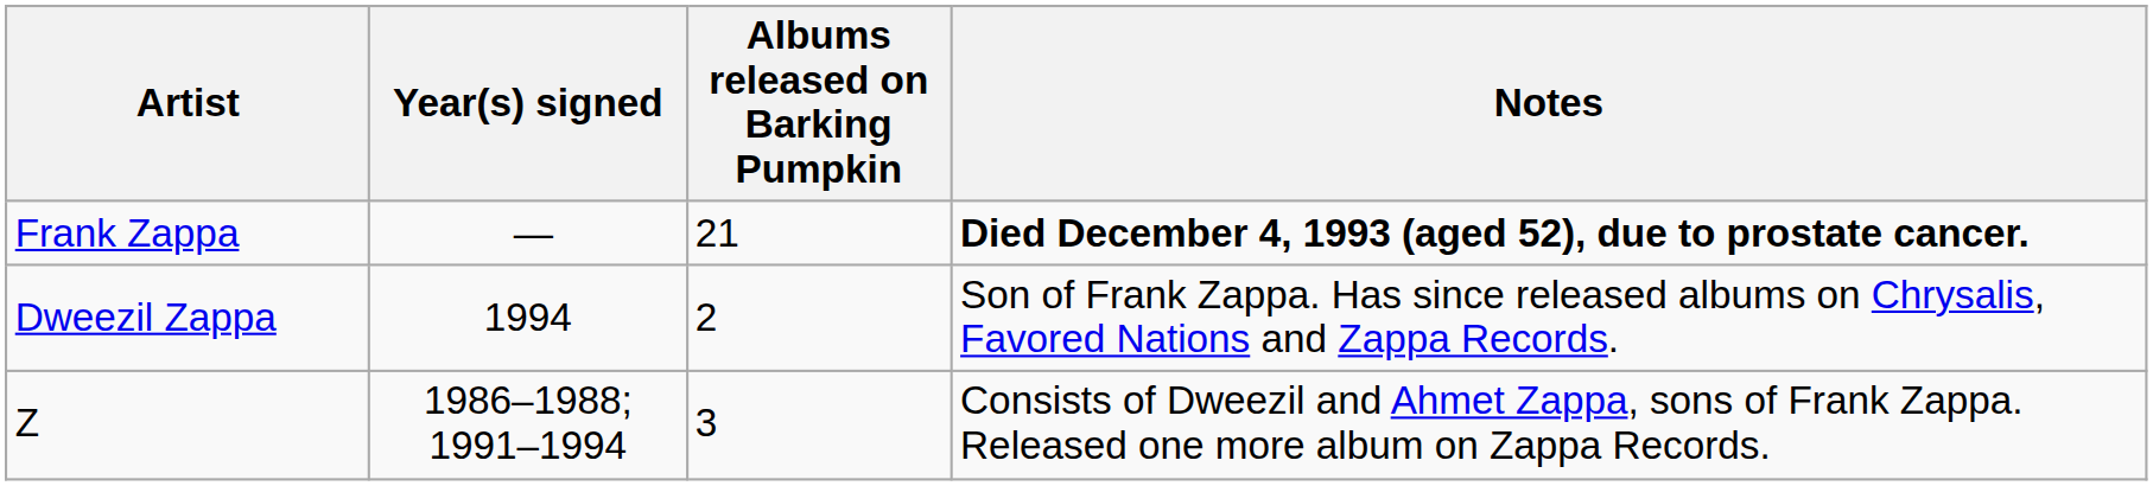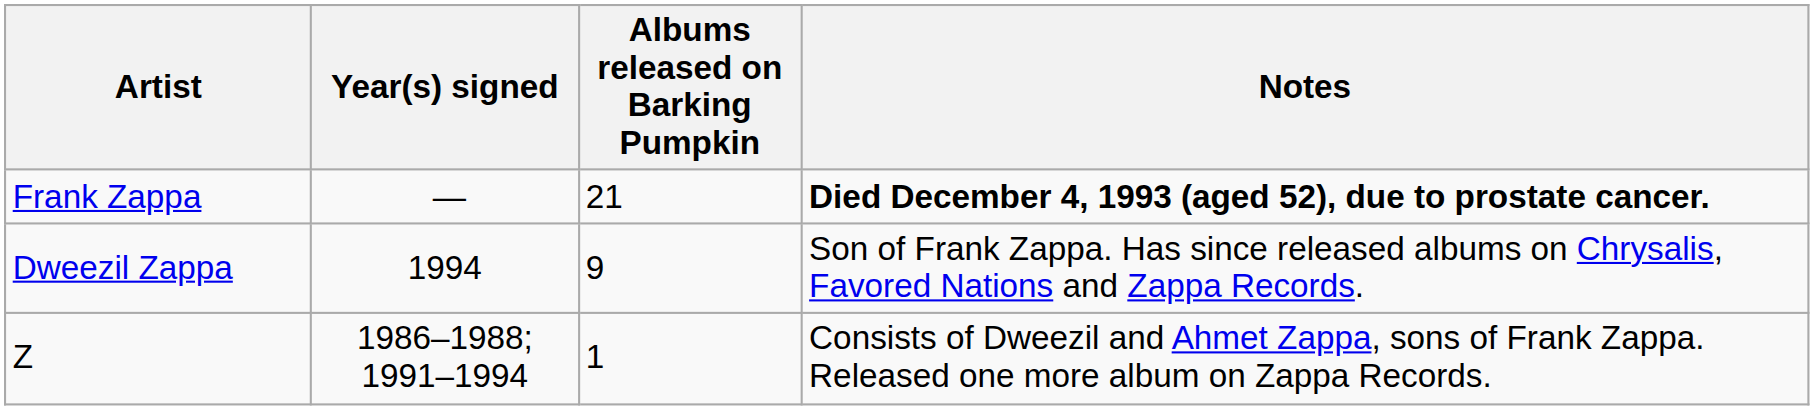Dweezil Zappa | Albums released on Barking Pumpkin: 2 -> 9
Z | Albums released on Barking Pumpkin: 3 -> 1
